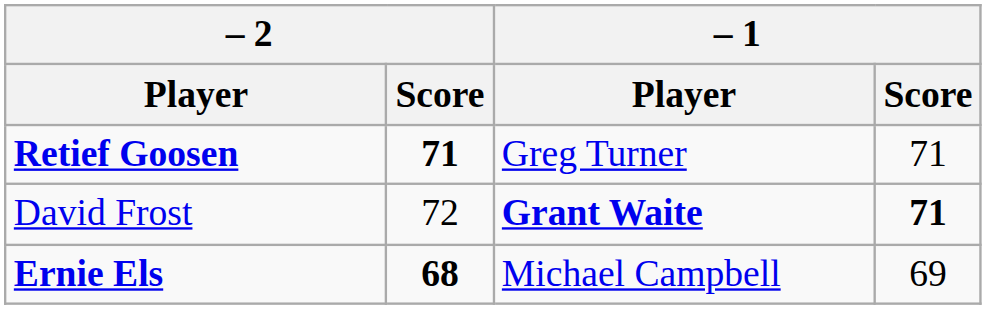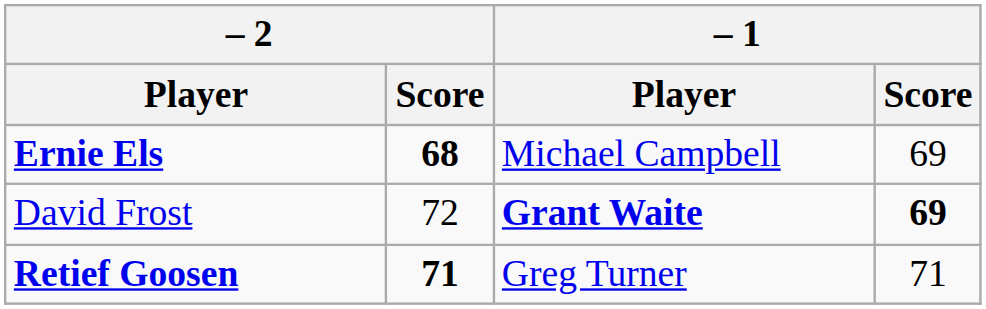rows swapped: Retief Goosen <-> Ernie Els
David Frost | – 1 / Score: 71 -> 69
